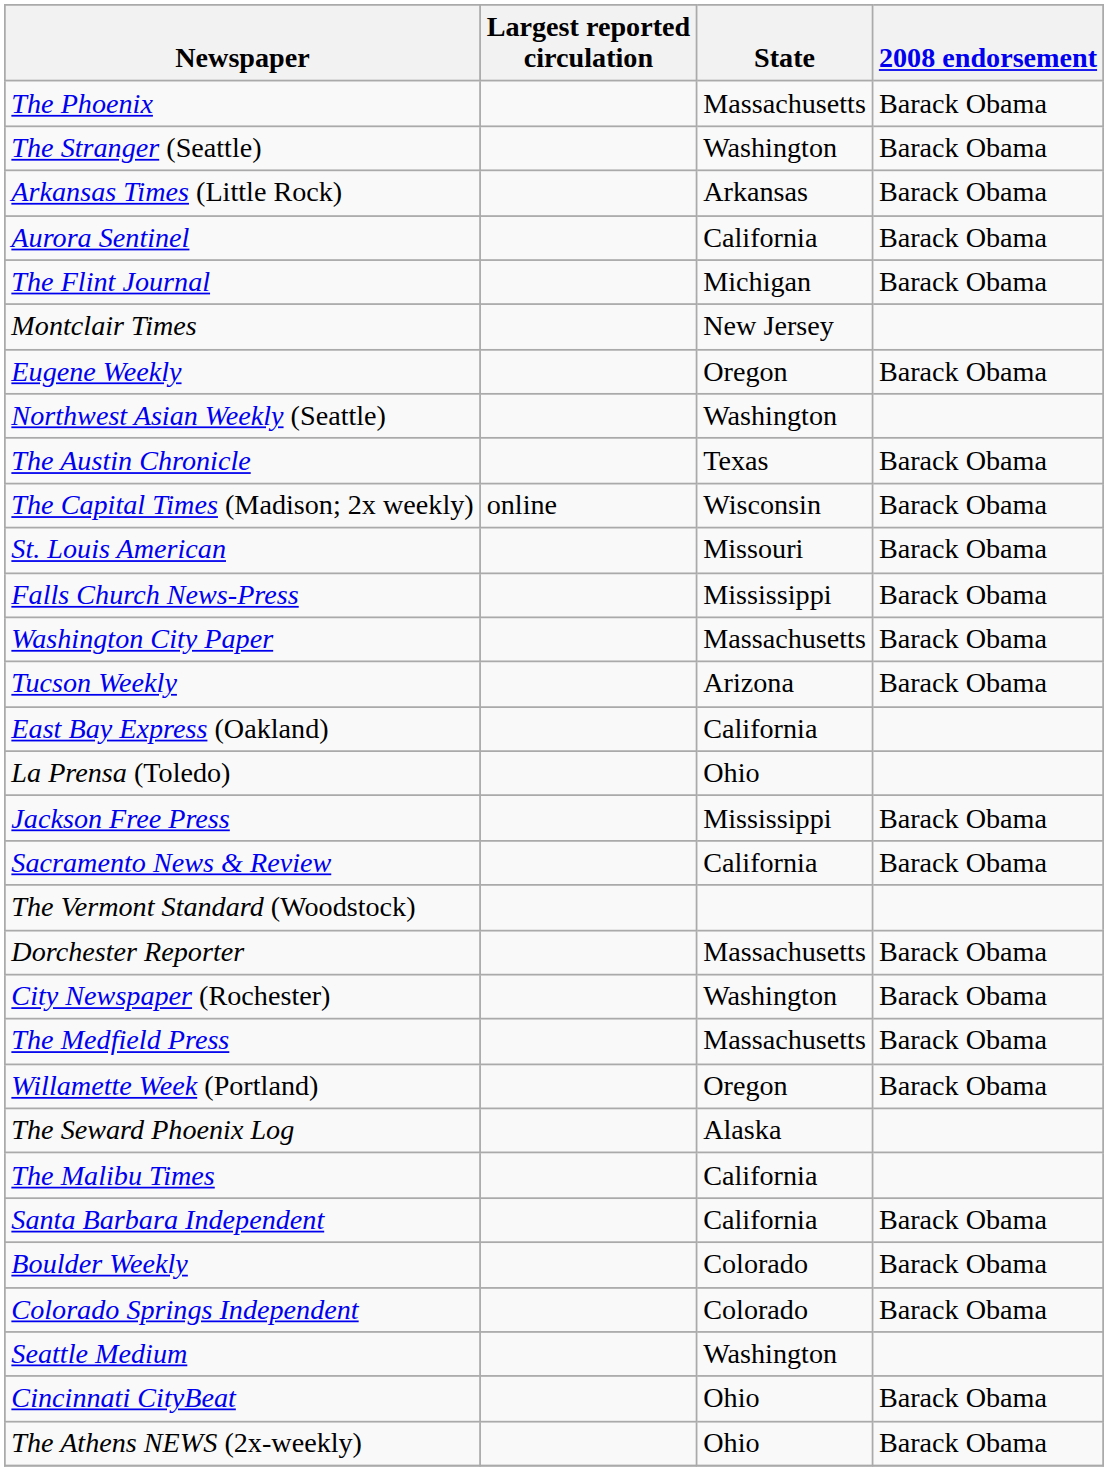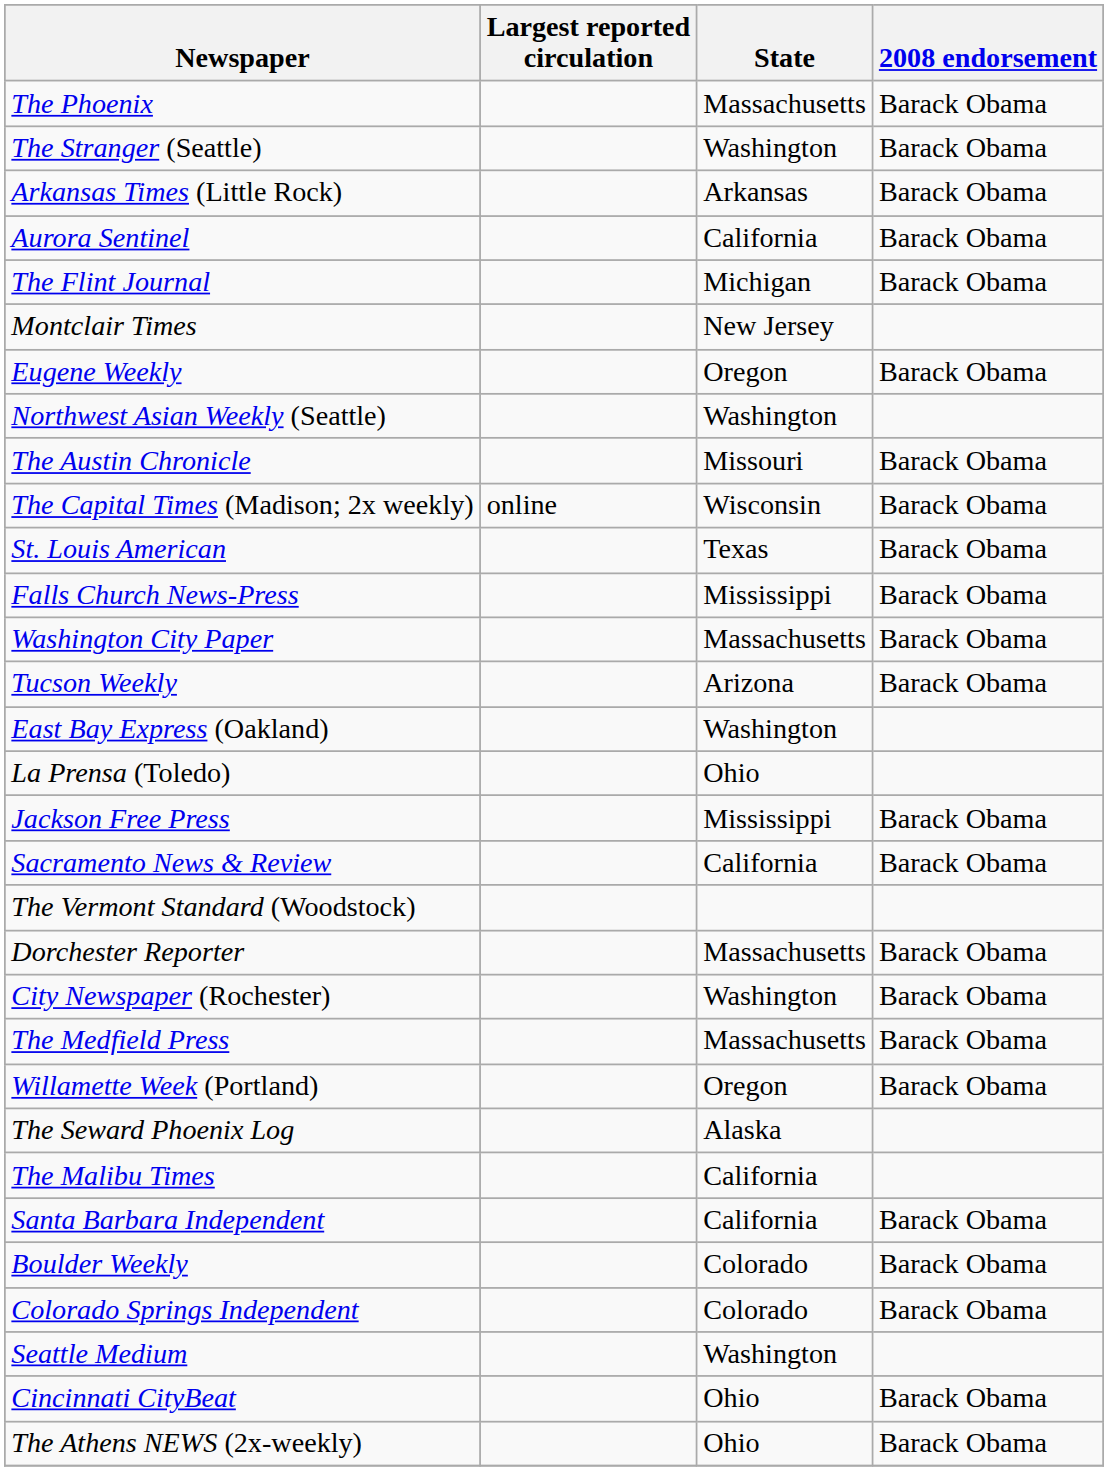The Austin Chronicle | State: Texas -> Missouri
St. Louis American | State: Missouri -> Texas
East Bay Express (Oakland) | State: California -> Washington
